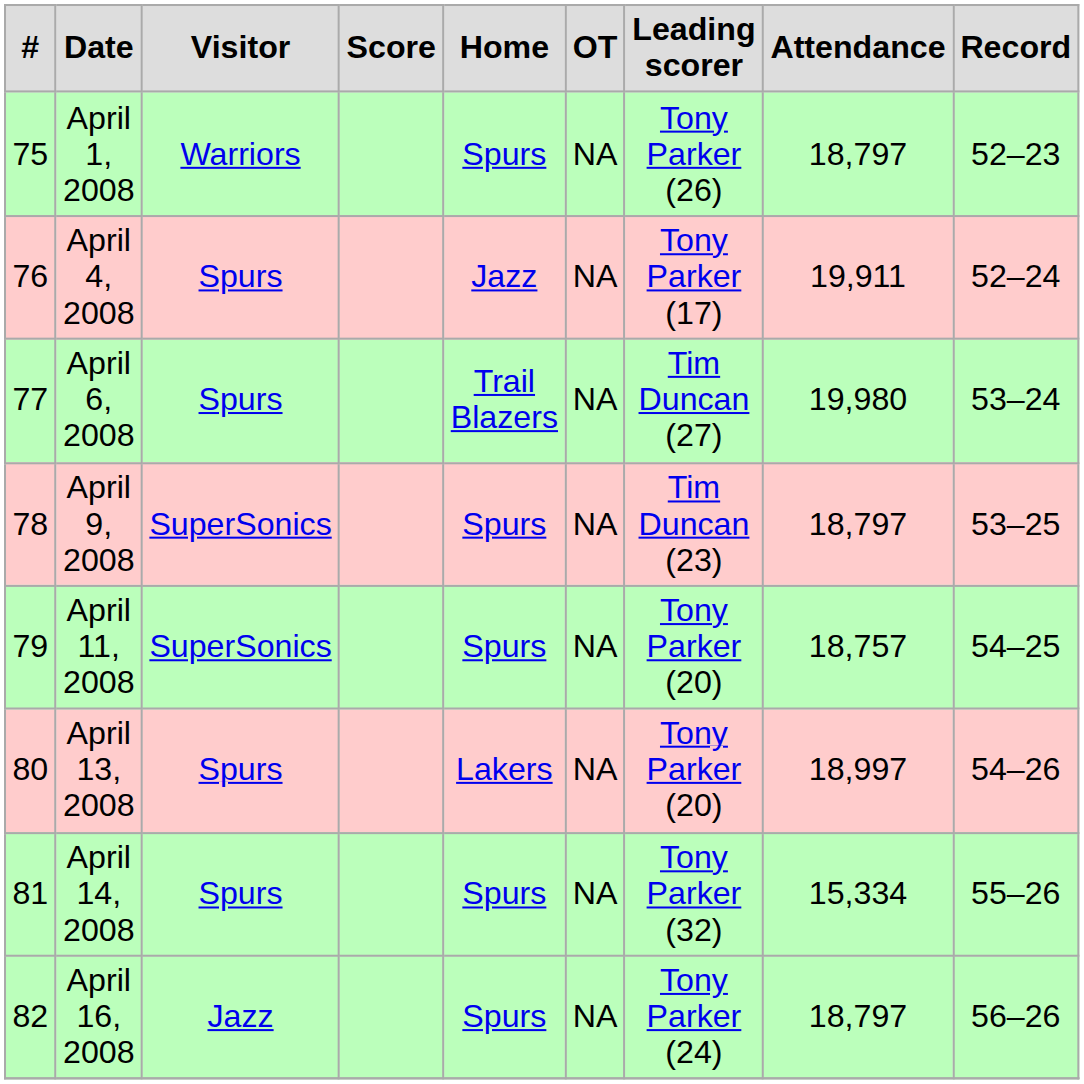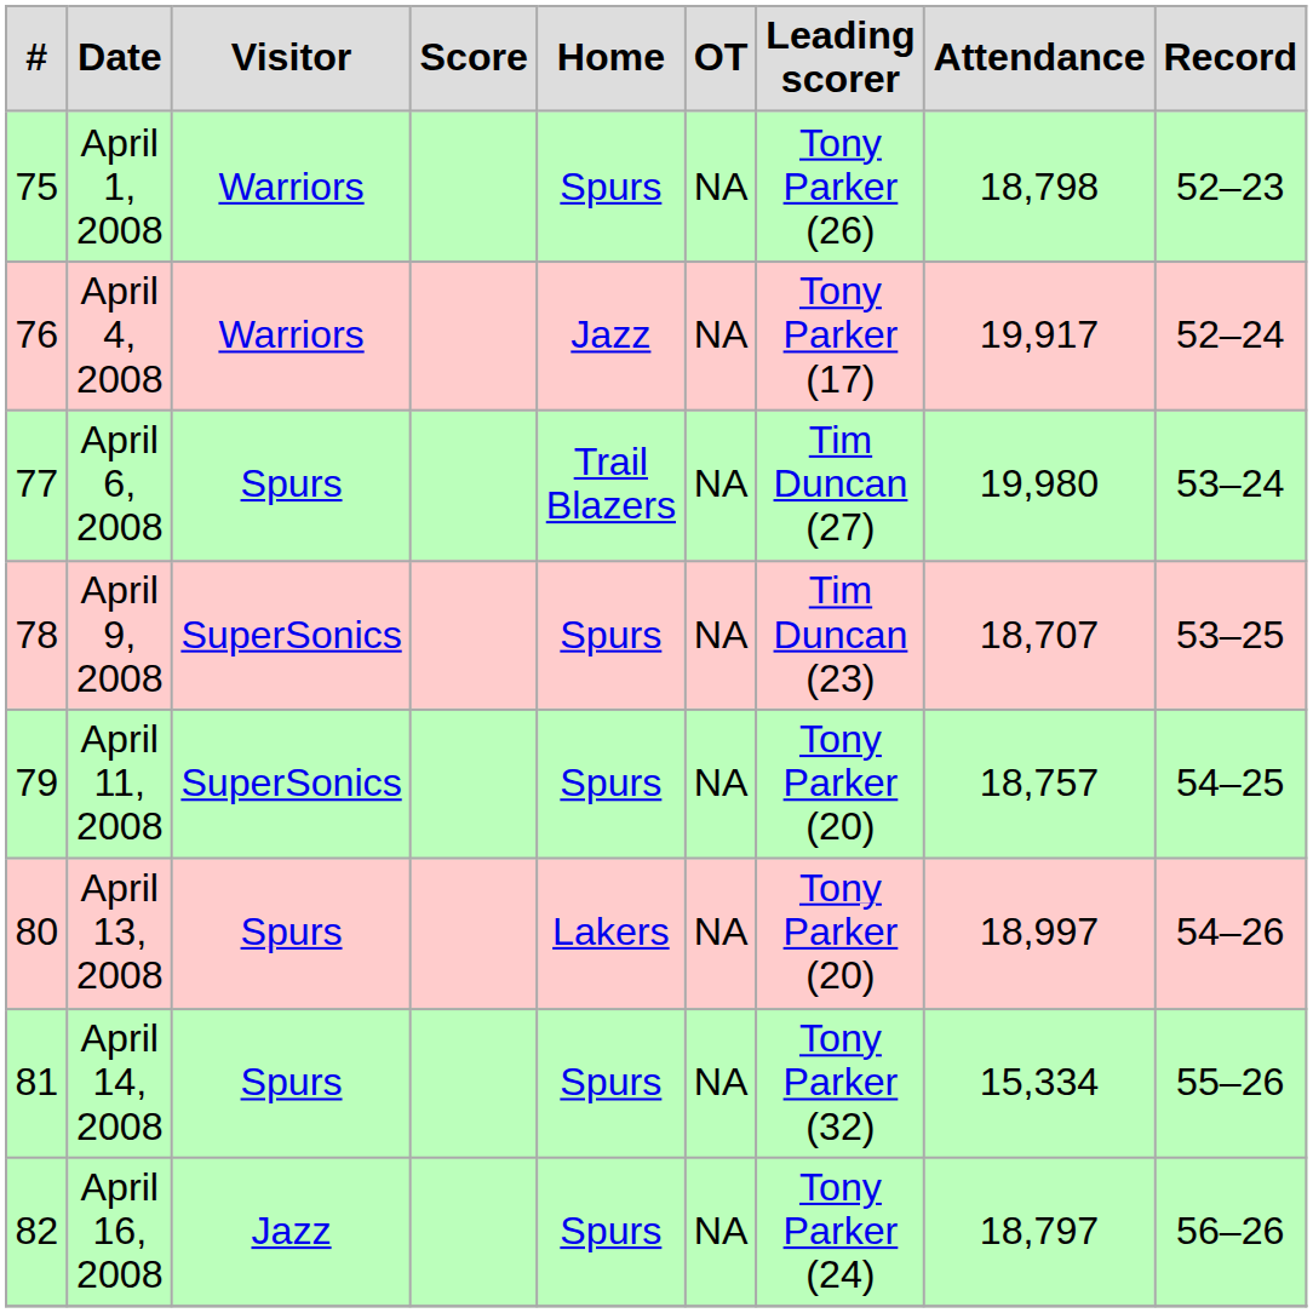April 1, 2008 | Attendance: 18,797 -> 18,798
April 4, 2008 | Visitor: Spurs -> Warriors
April 4, 2008 | Attendance: 19,911 -> 19,917
April 9, 2008 | Attendance: 18,797 -> 18,707
